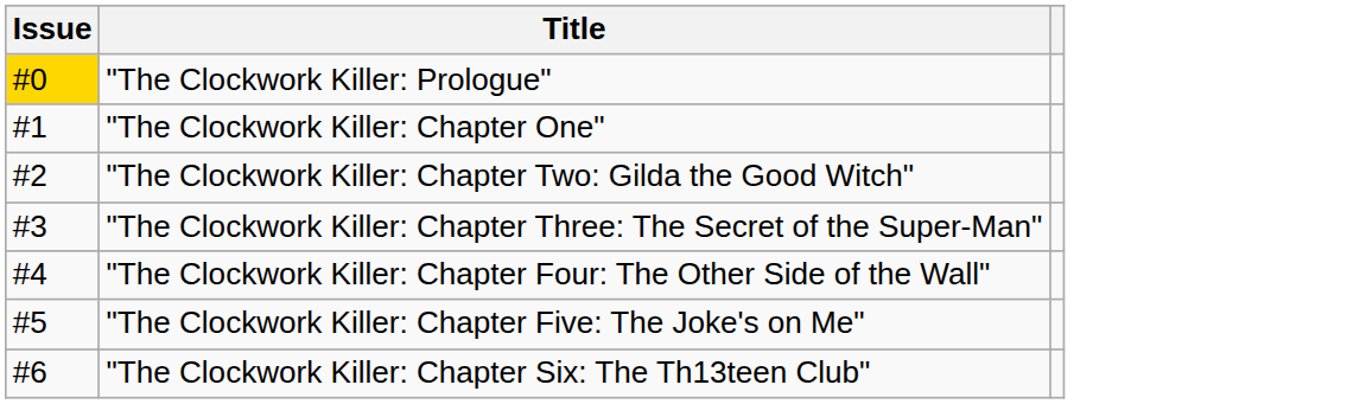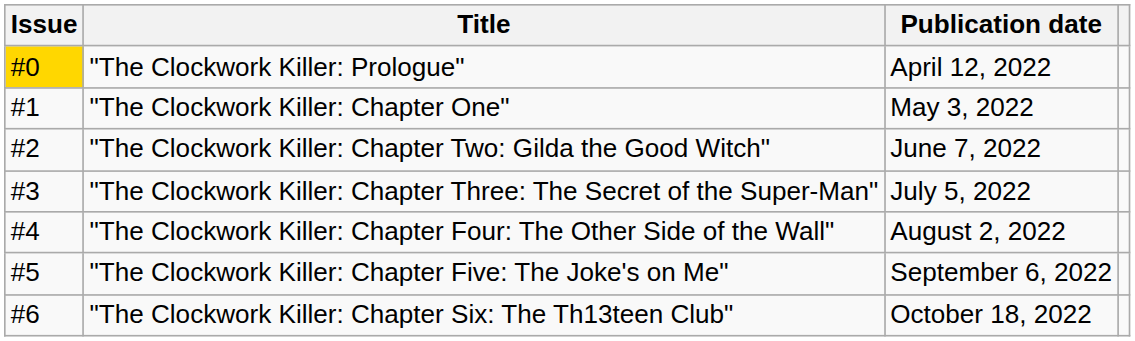+ column: Publication date | April 12, 2022 | May 3, 2022 | June 7, 2022 | July 5, 2022 | August 2, 2022 | September 6, 2022 | October 18, 2022
